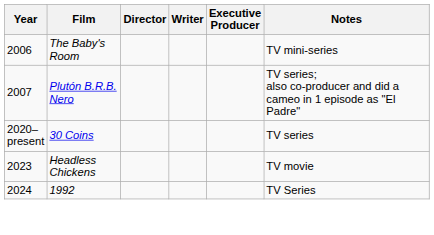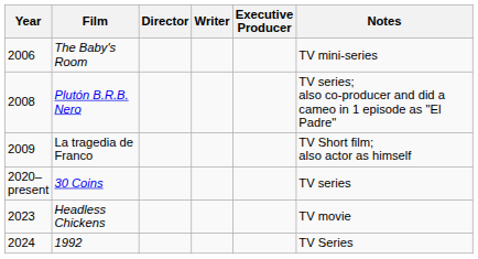Plutón B.R.B. Nero | Year: 2007 -> 2008
+ row: 2009 | La tragedia de Franco | TV Short film; also actor as himself
